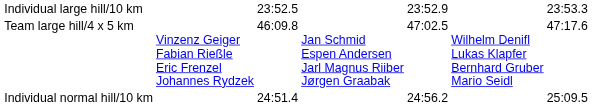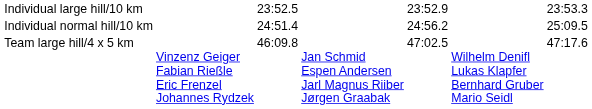rows swapped: Individual normal hill/10 km <-> Team large hill/4 x 5 km
